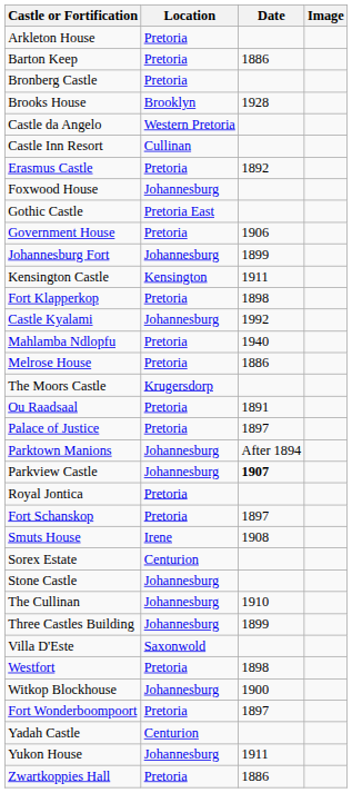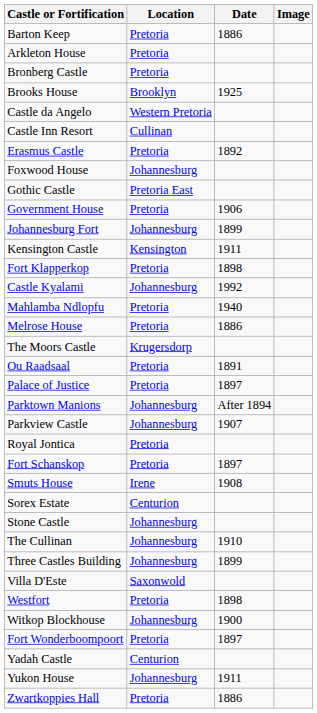rows swapped: Arkleton House <-> Barton Keep
Brooks House | Date: 1928 -> 1925
Parkview Castle | Date: bold -> normal
